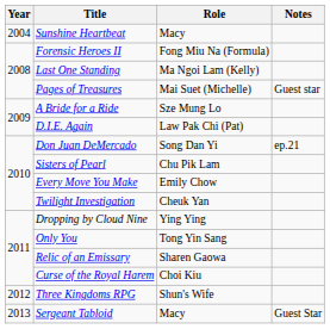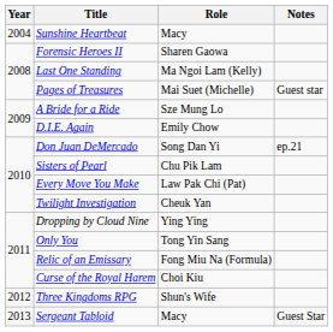Forensic Heroes II | Role: Fong Miu Na (Formula) -> Sharen Gaowa
D.I.E. Again | Role: Law Pak Chi (Pat) -> Emily Chow
Every Move You Make | Role: Emily Chow -> Law Pak Chi (Pat)
Relic of an Emissary | Role: Sharen Gaowa -> Fong Miu Na (Formula)
